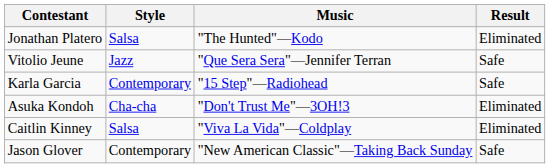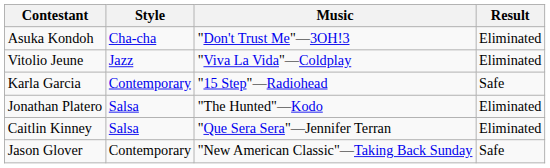rows swapped: Asuka Kondoh <-> Jonathan Platero
Vitolio Jeune | Music: "Que Sera Sera"—Jennifer Terran -> "Viva La Vida"—Coldplay
Vitolio Jeune | Result: Safe -> Eliminated
Caitlin Kinney | Music: "Viva La Vida"—Coldplay -> "Que Sera Sera"—Jennifer Terran
